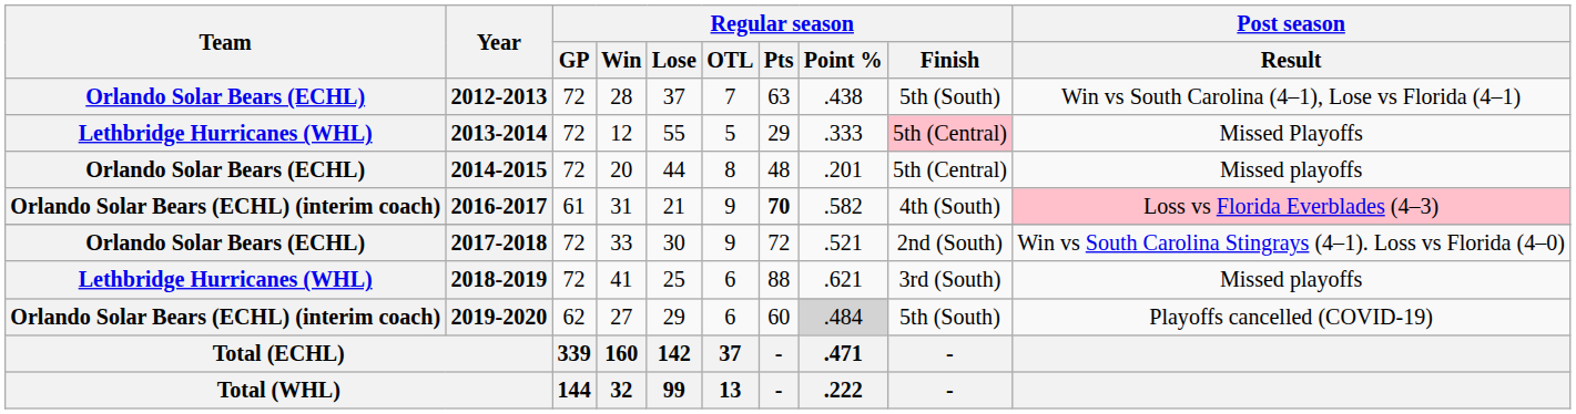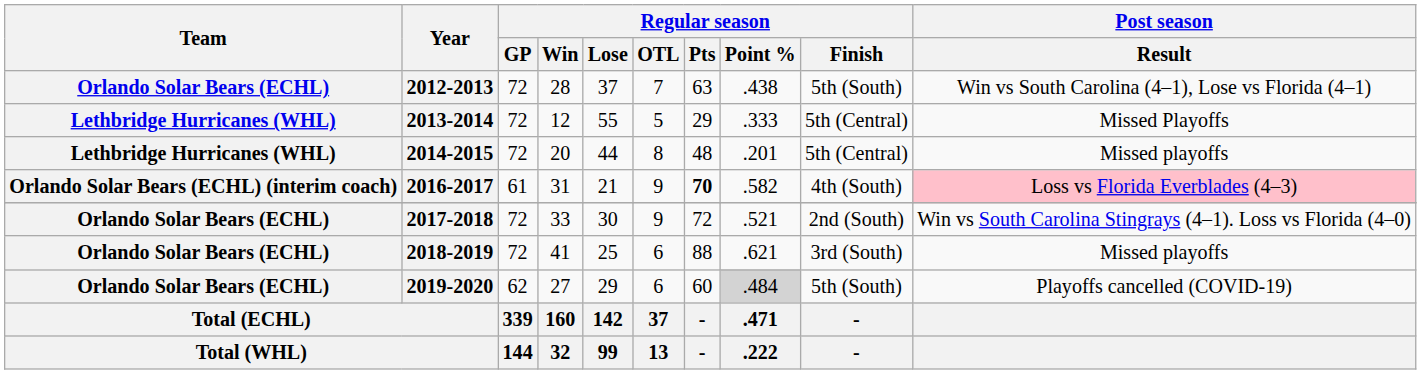2013-2014 | Regular season / Finish: pink background -> no background
2014-2015 | Team: Orlando Solar Bears (ECHL) -> Lethbridge Hurricanes (WHL)
2018-2019 | Team: Lethbridge Hurricanes (WHL) -> Orlando Solar Bears (ECHL)
2019-2020 | Team: Orlando Solar Bears (ECHL) (interim coach) -> Orlando Solar Bears (ECHL)
